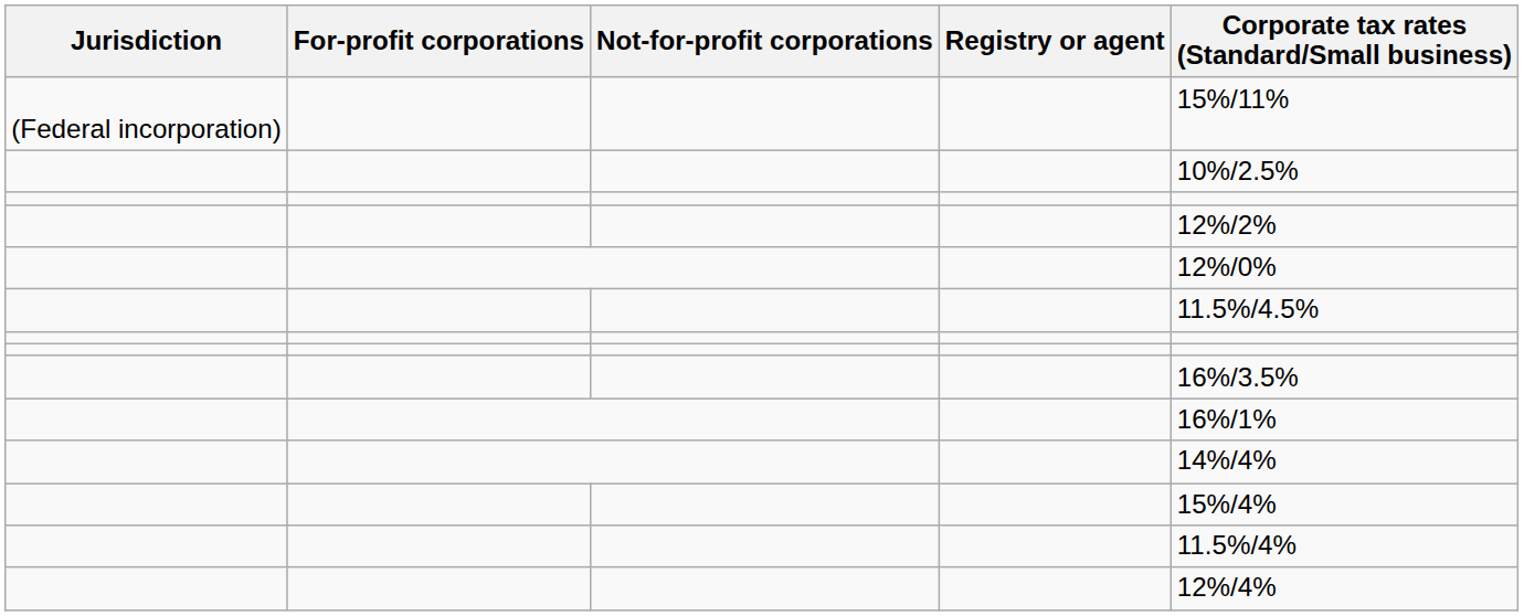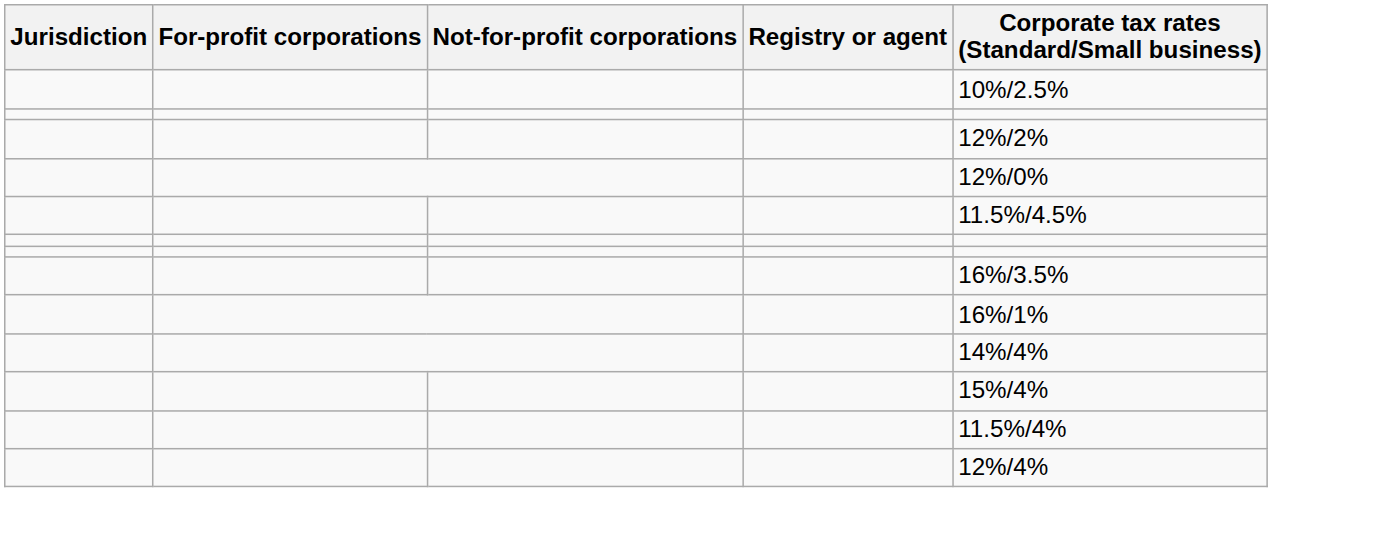- row: (Federal incorporation) | 15%/11%
